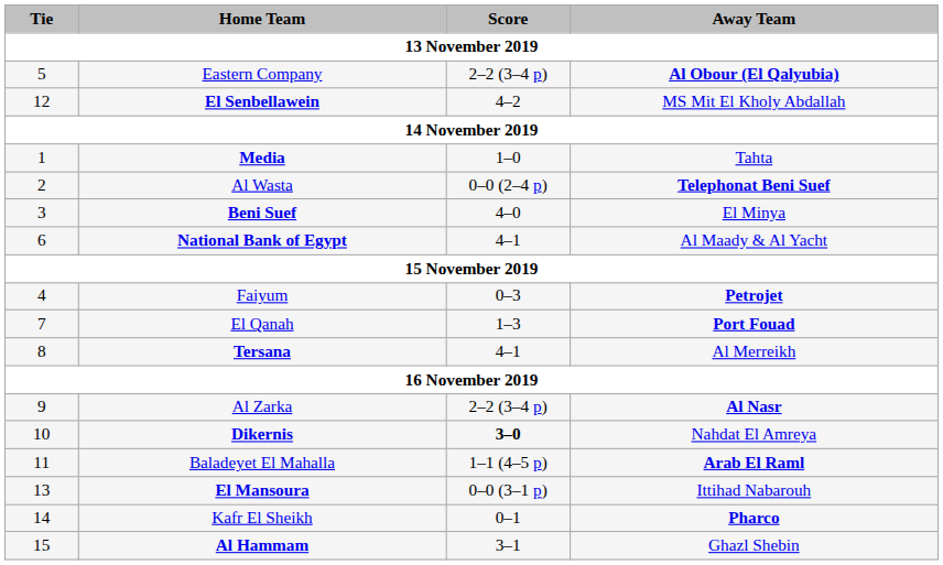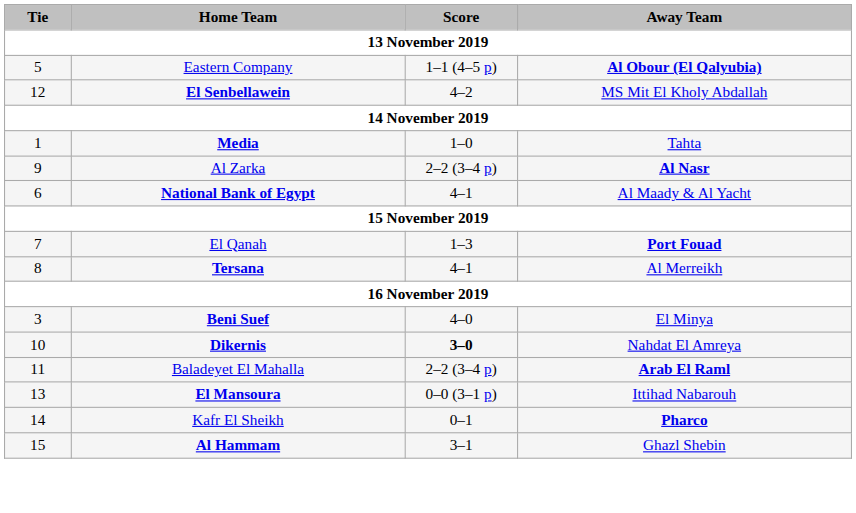Eastern Company | Score: 2–2 (3–4 p) -> 1–1 (4–5 p)
- row: 2 | Al Wasta | 0–0 (2–4 p) | Telephonat Beni Suef
rows swapped: Beni Suef <-> Al Zarka
- row: 4 | Faiyum | 0–3 | Petrojet
Baladeyet El Mahalla | Score: 1–1 (4–5 p) -> 2–2 (3–4 p)
